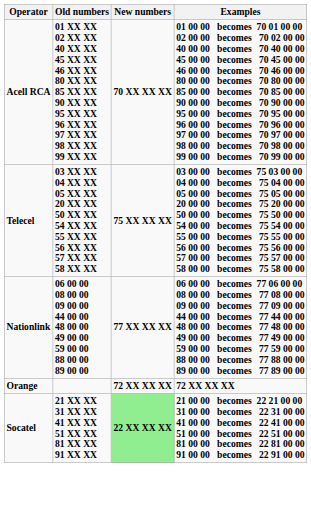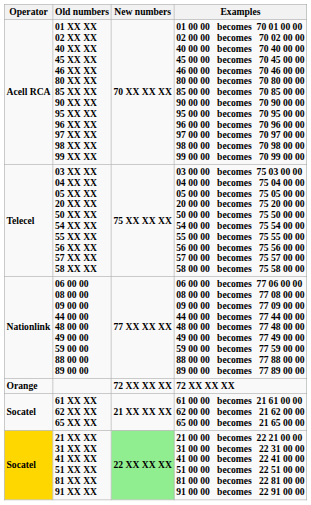+ row: Socatel | 61 XX XX 62 XX XX 65 XX XX | 21 XX XX XX | 61 00 00 becomes 21 61 00 00 62 00 00 becomes 21 62 00 00 65 00 00 becomes 21 65 00 00
21 XX XX 31 XX XX 41 XX XX 51 XX XX 81 XX XX 91 XX XX | Operator: no background -> gold background
